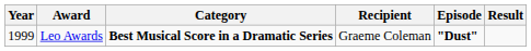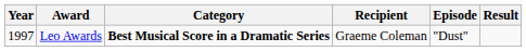Leo Awards | Year: 1999 -> 1997
Leo Awards | Episode: bold -> normal
